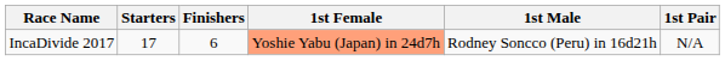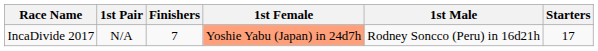columns swapped: Starters <-> 1st Pair
IncaDivide 2017 | Finishers: 6 -> 7
